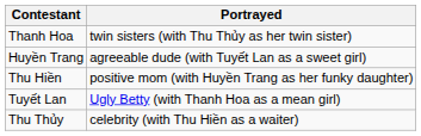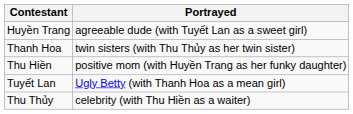rows swapped: Thanh Hoa <-> Huyền Trang
